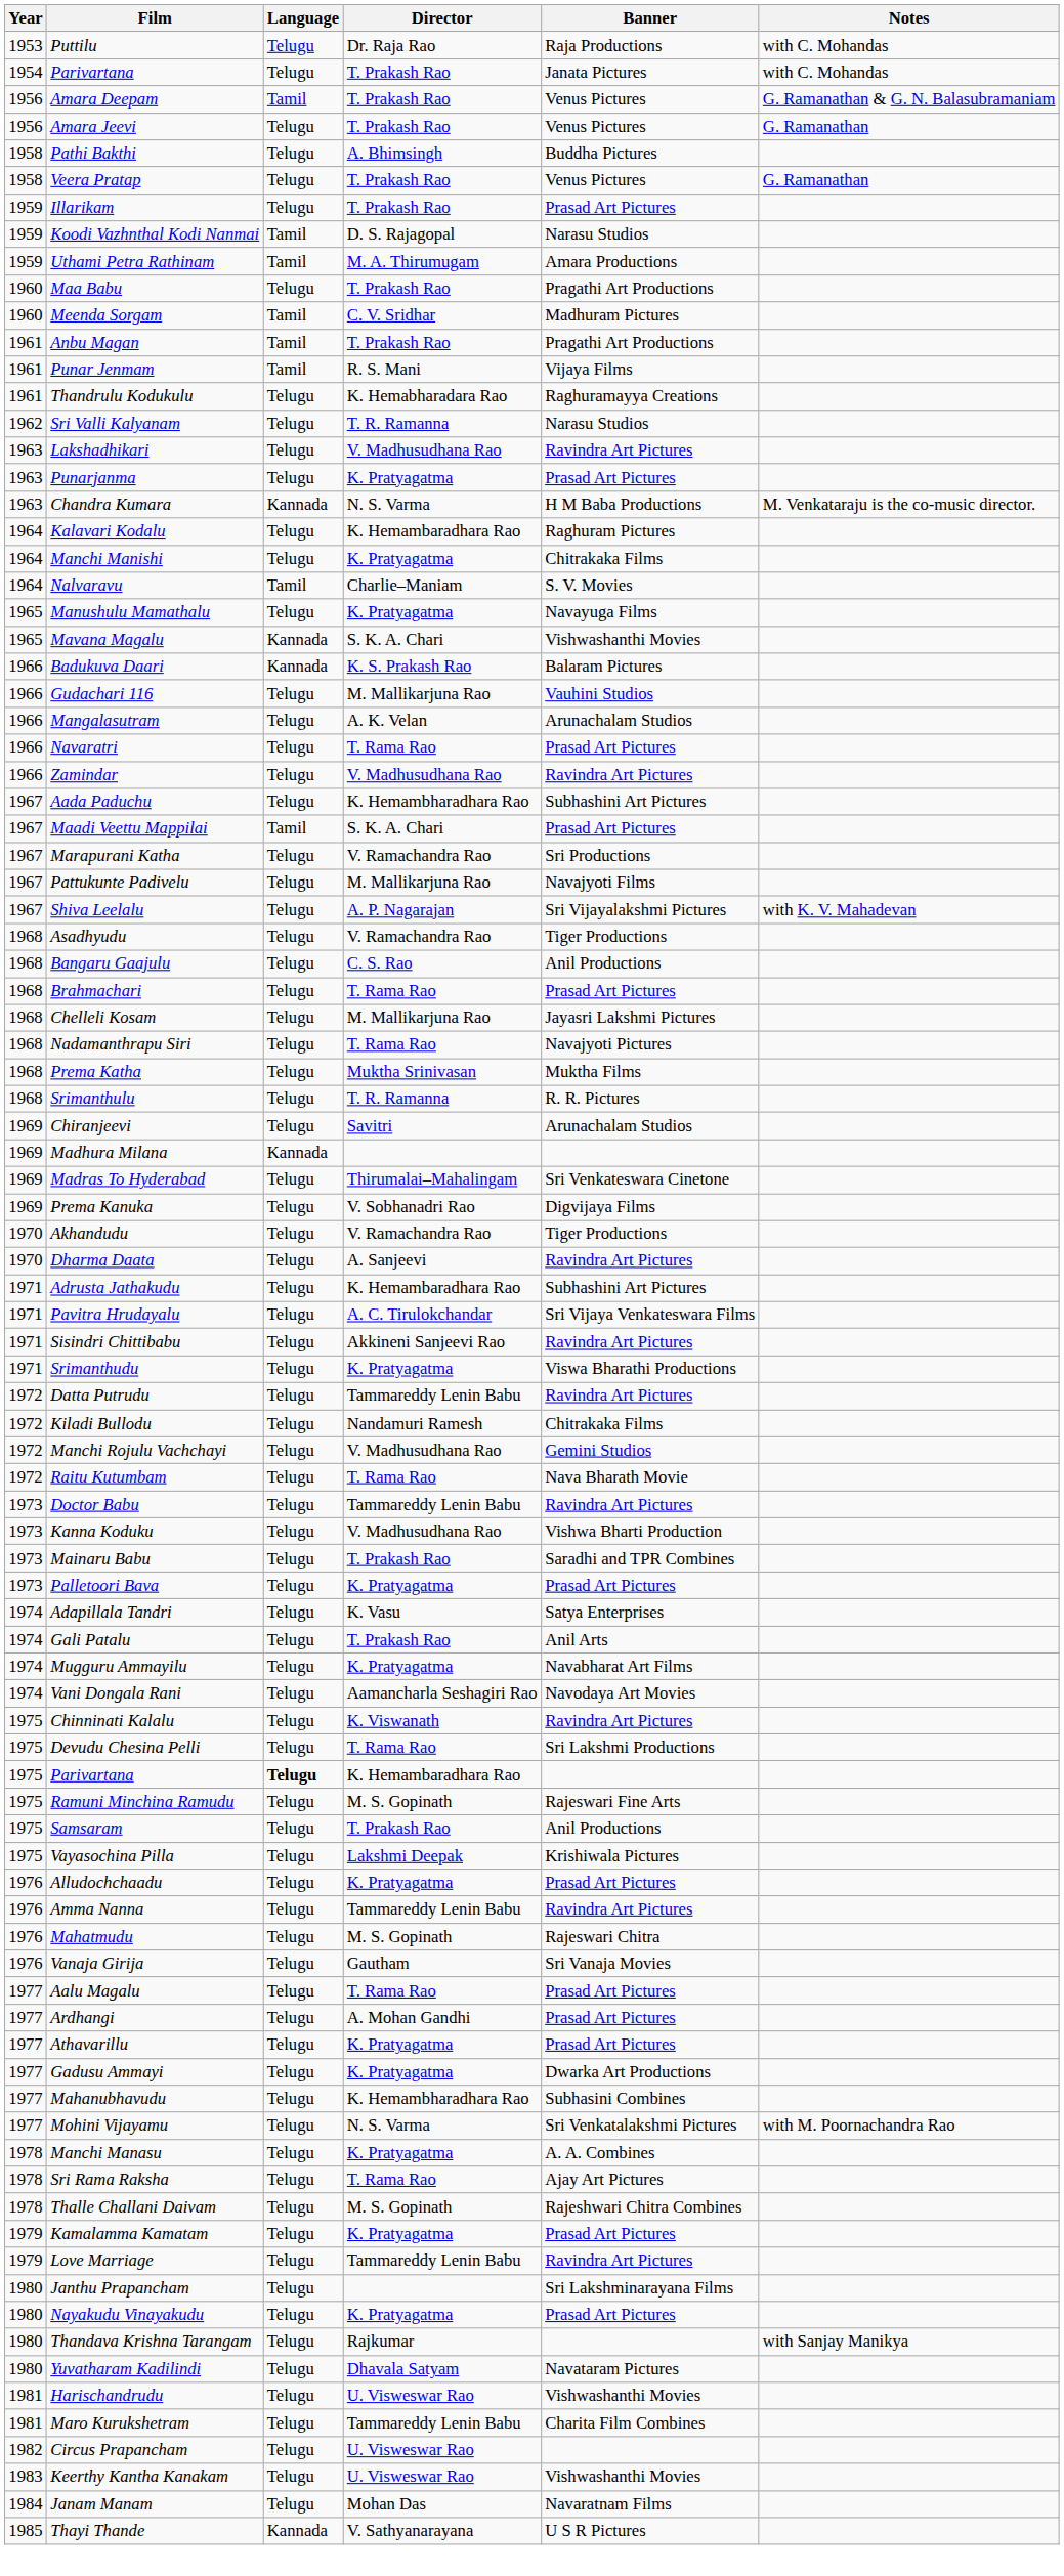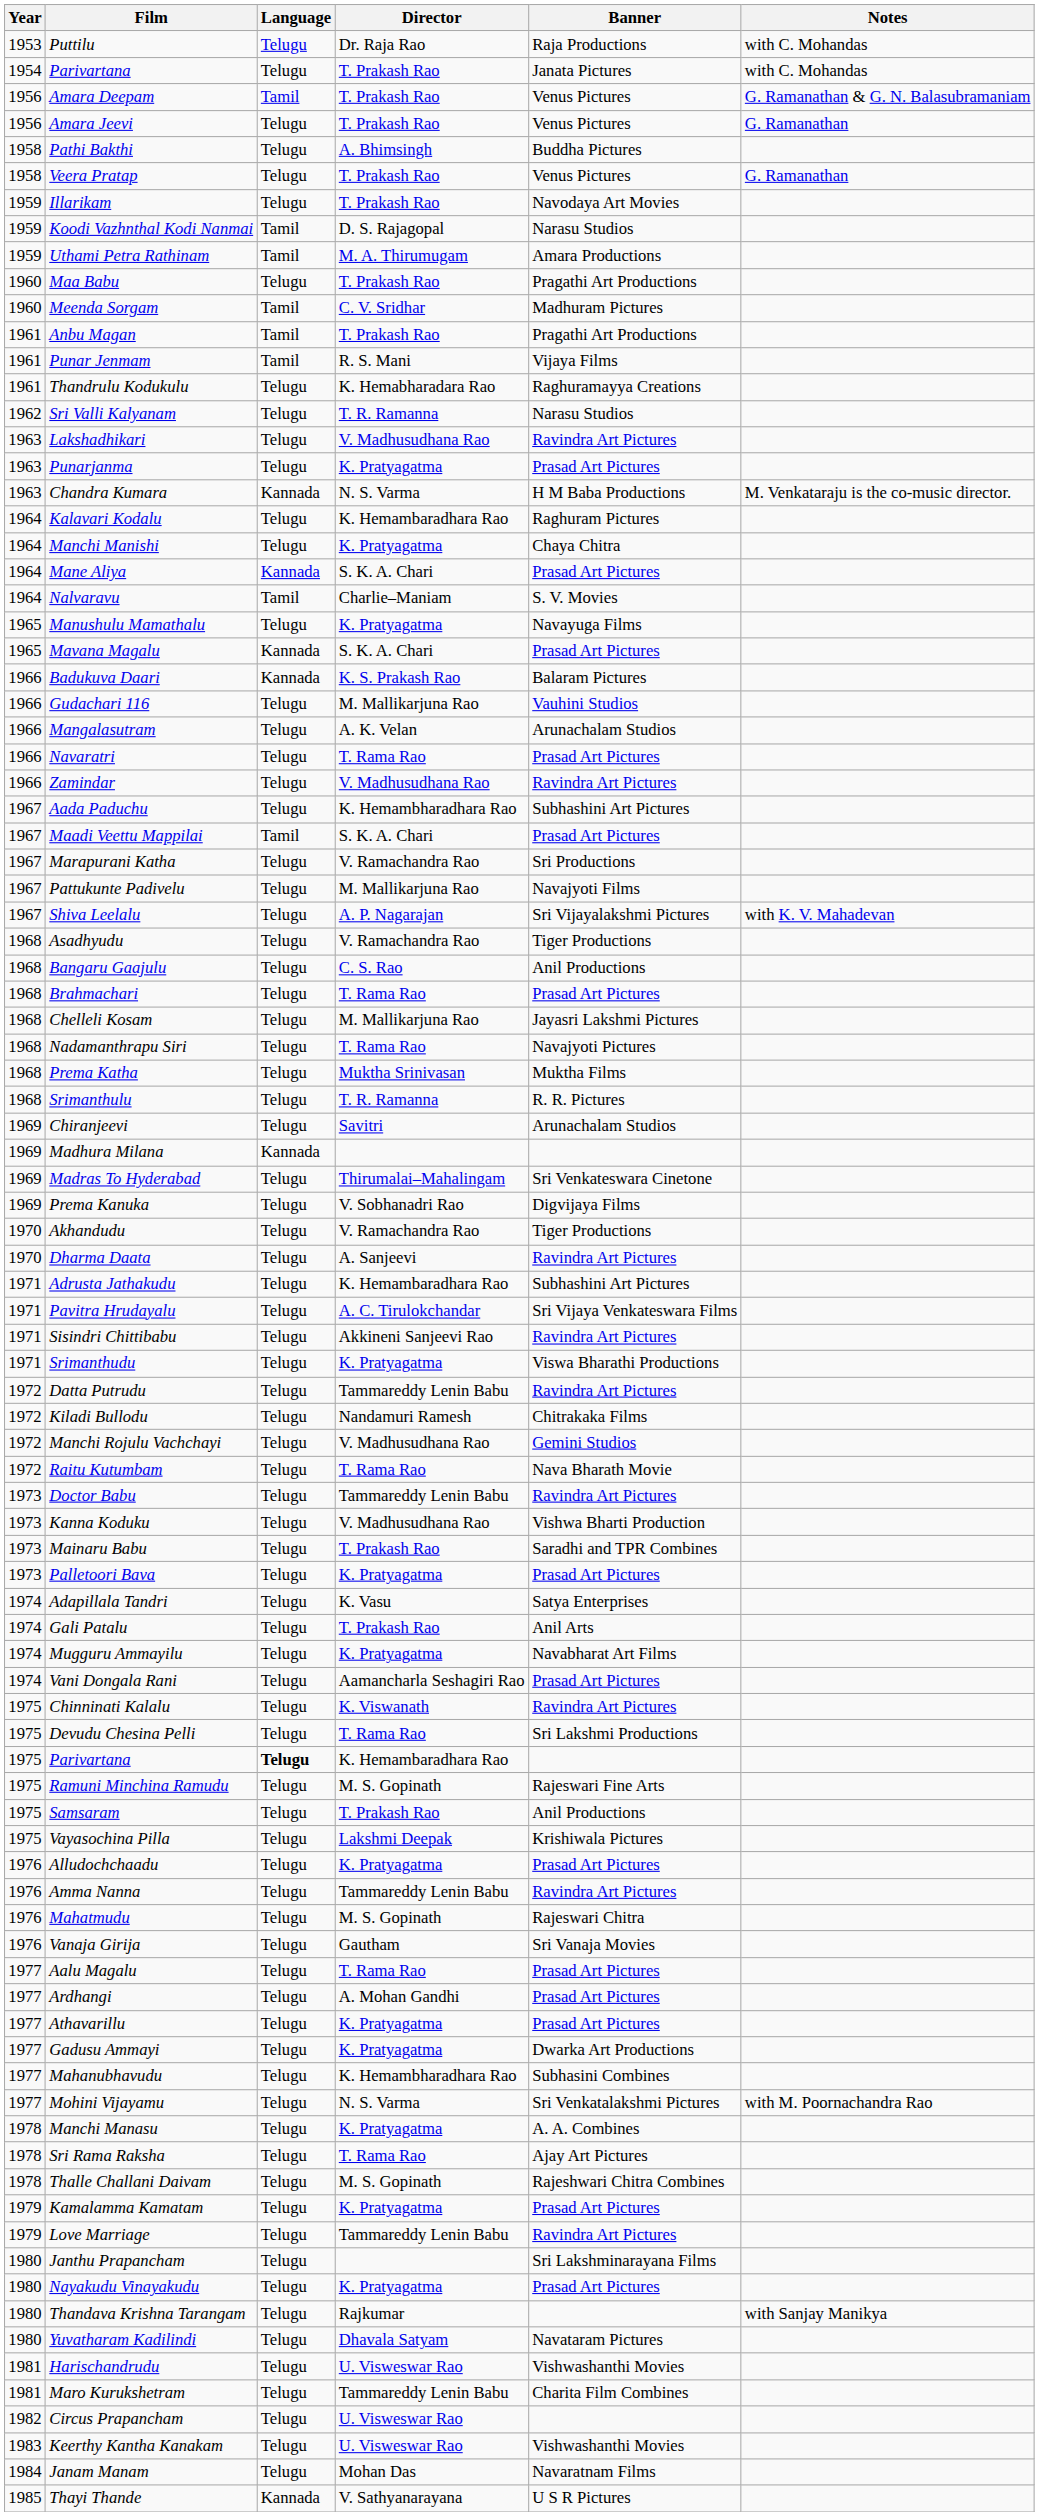Illarikam | Banner: Prasad Art Pictures -> Navodaya Art Movies
Manchi Manishi | Banner: Chitrakaka Films -> Chaya Chitra
+ row: 1964 | Mane Aliya | Kannada | S. K. A. Chari | Prasad Art Pictures
Mavana Magalu | Banner: Vishwashanthi Movies -> Prasad Art Pictures
Vani Dongala Rani | Banner: Navodaya Art Movies -> Prasad Art Pictures
